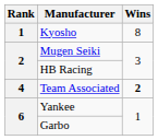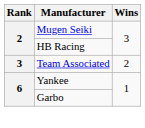- row: 1 | Kyosho | 8
Team Associated | Rank: 4 -> 3
Team Associated | Wins: bold -> normal
